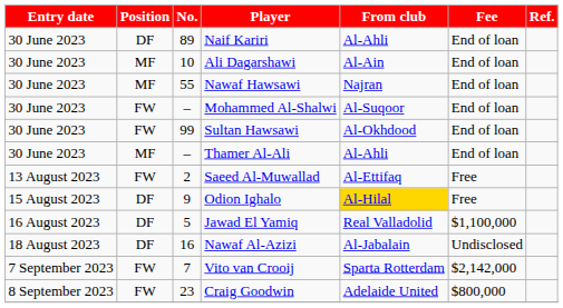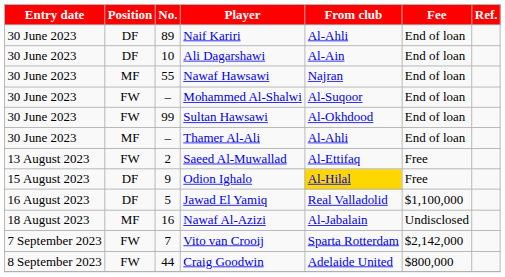Ali Dagarshawi | Position: MF -> DF
Nawaf Al-Azizi | Position: DF -> MF
Craig Goodwin | No.: 23 -> 44
